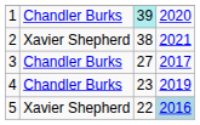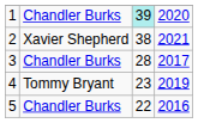3 | column 3: 27 -> 28
4 | column 2: Chandler Burks -> Tommy Bryant
5 | column 2: Xavier Shepherd -> Chandler Burks
5 | column 4: lightblue background -> no background
